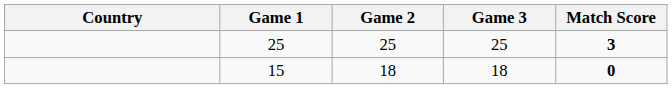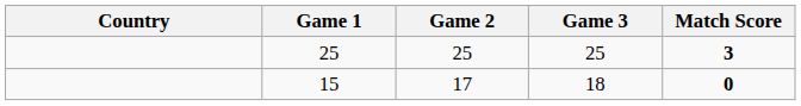15 | Game 2: 18 -> 17
